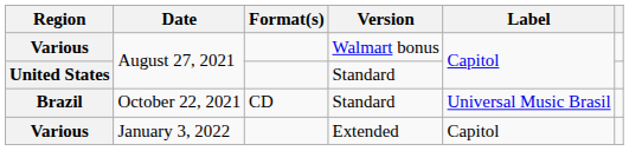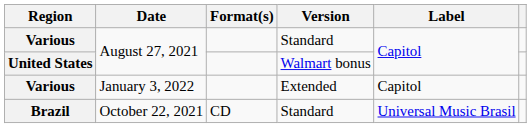Various / August 27, 2021 | Version: Walmart bonus -> Standard
United States | Version: Standard -> Walmart bonus
rows swapped: Brazil <-> Various / January 3, 2022
